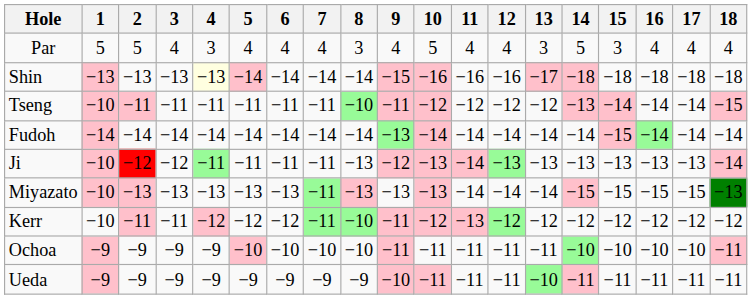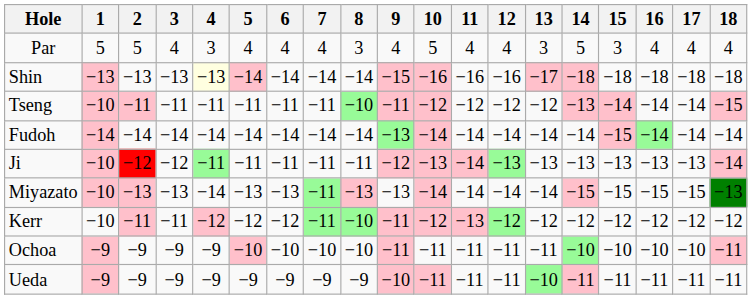Ji | 8: −13 -> −11
Miyazato | 4: −13 -> −14
Miyazato | 10: −13 -> −14
